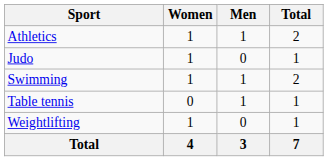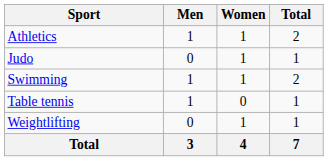columns swapped: Men <-> Women
